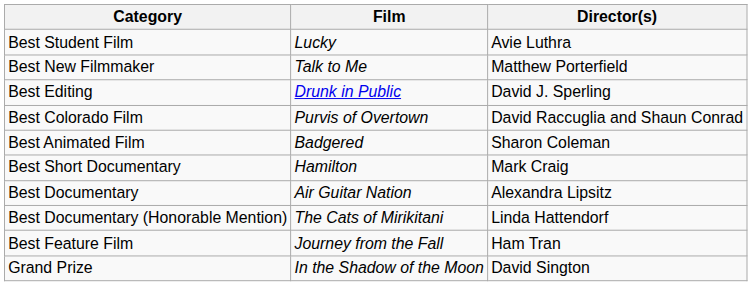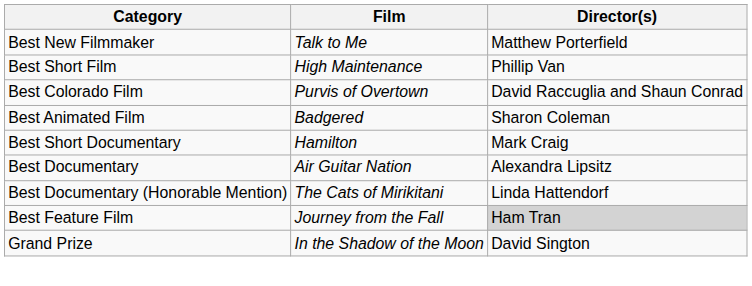- row: Best Student Film | Lucky | Avie Luthra
- row: Best Editing | Drunk in Public | David J. Sperling
+ row: Best Short Film | High Maintenance | Phillip Van
Best Feature Film | Director(s): no background -> lightgrey background
